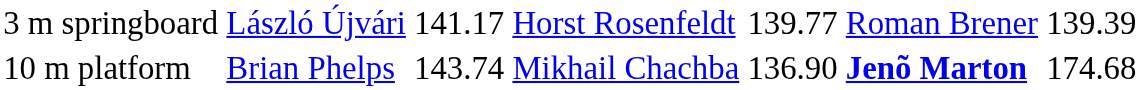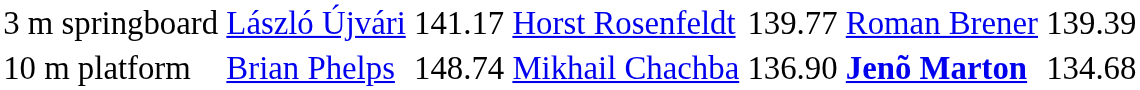10 m platform | column 3: 143.74 -> 148.74
10 m platform | column 7: 174.68 -> 134.68
